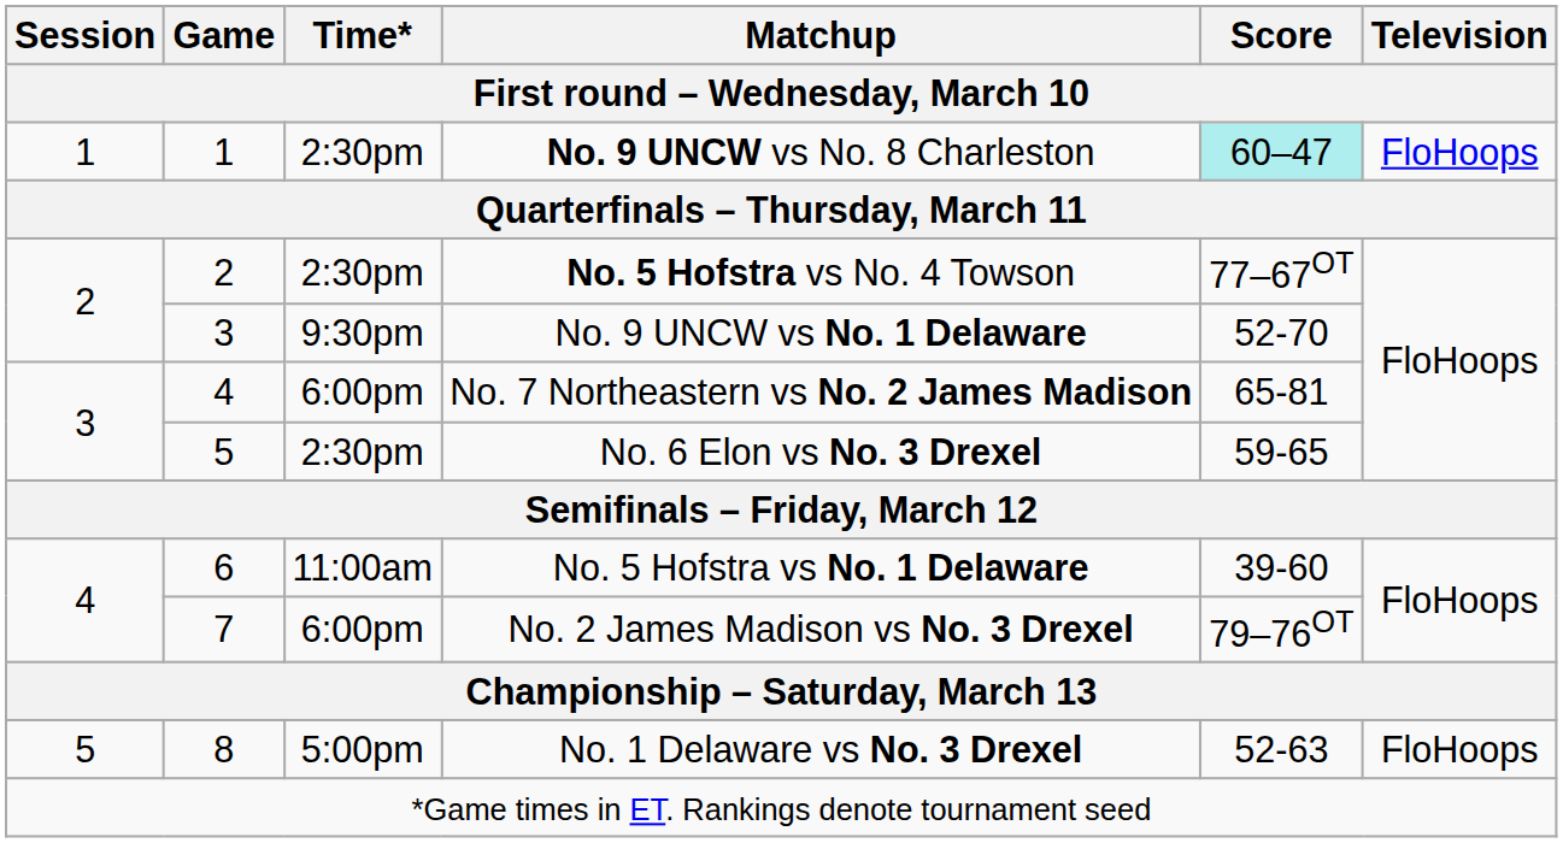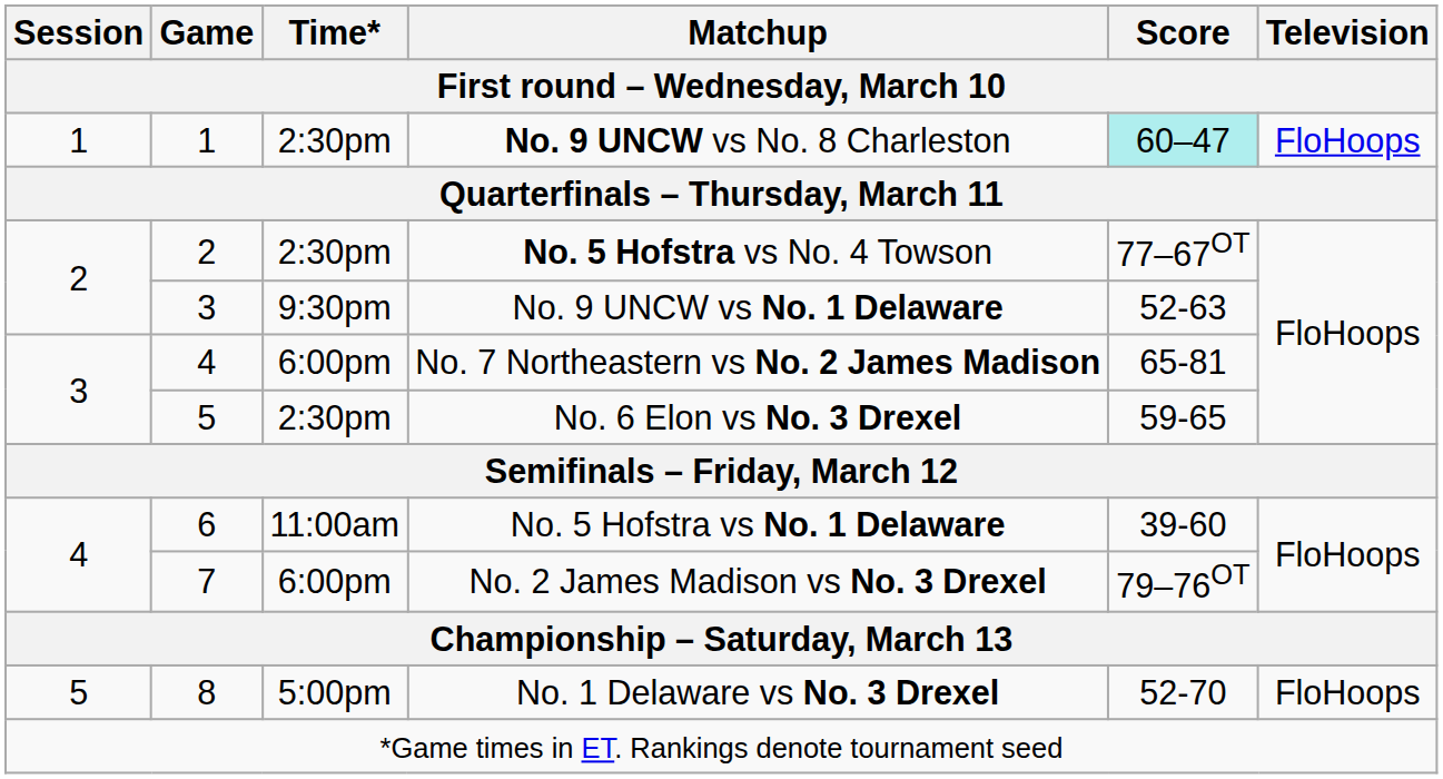No. 9 UNCW vs No. 1 Delaware | Score: 52-70 -> 52-63
No. 1 Delaware vs No. 3 Drexel | Score: 52-63 -> 52-70
